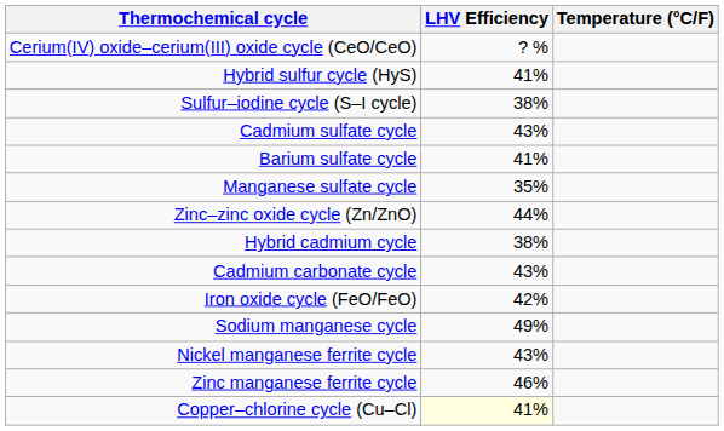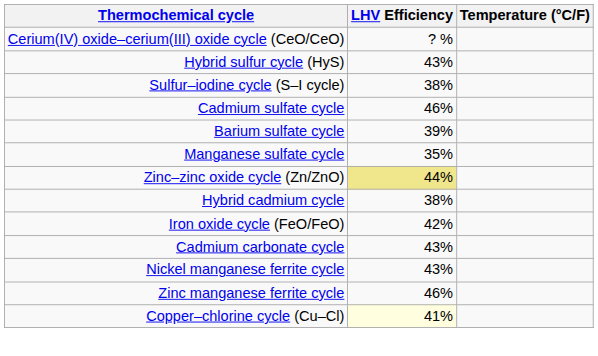Hybrid sulfur cycle (HyS) | LHV Efficiency: 41% -> 43%
Cadmium sulfate cycle | LHV Efficiency: 43% -> 46%
Barium sulfate cycle | LHV Efficiency: 41% -> 39%
Zinc–zinc oxide cycle (Zn/ZnO) | LHV Efficiency: no background -> khaki background
rows swapped: Cadmium carbonate cycle <-> Iron oxide cycle (FeO/FeO)
- row: Sodium manganese cycle | 49%
